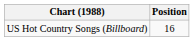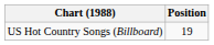US Hot Country Songs (Billboard) | Position: 16 -> 19
